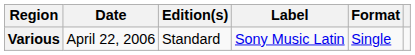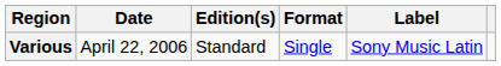columns swapped: Format <-> Label
